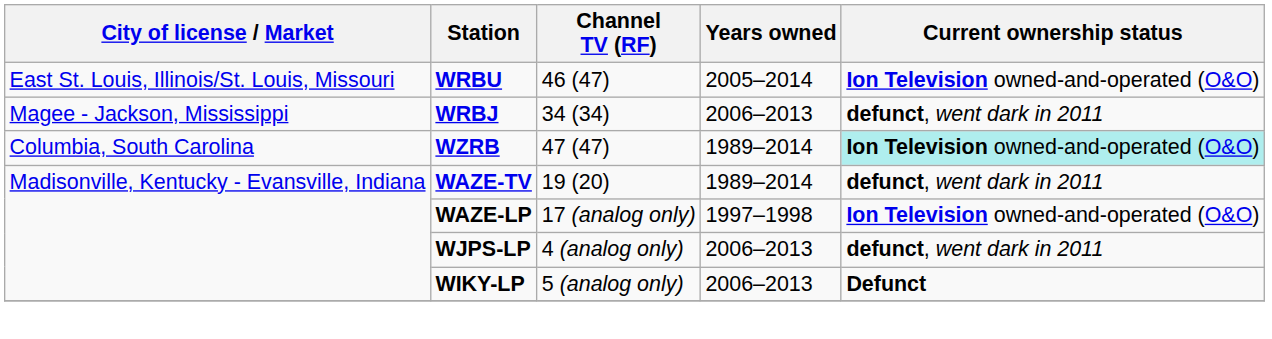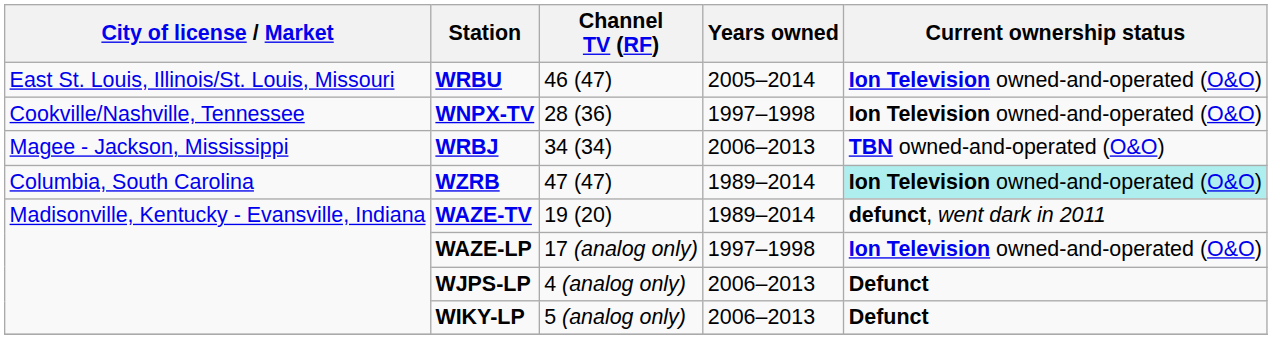+ row: Cookville/Nashville, Tennessee | WNPX-TV | 28 (36) | 1997–1998 | Ion Television owned-and-operated (O&O)
WRBJ | Current ownership status: defunct, went dark in 2011 -> TBN owned-and-operated (O&O)
WJPS-LP | Current ownership status: defunct, went dark in 2011 -> Defunct
